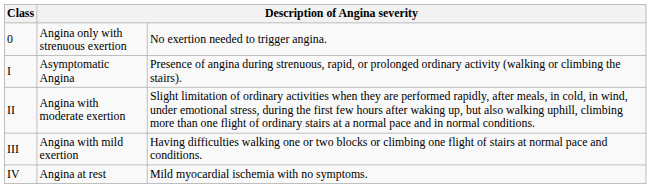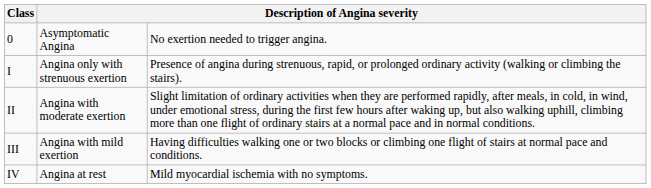0 | column 2: Angina only with strenuous exertion -> Asymptomatic Angina
I | column 2: Asymptomatic Angina -> Angina only with strenuous exertion
